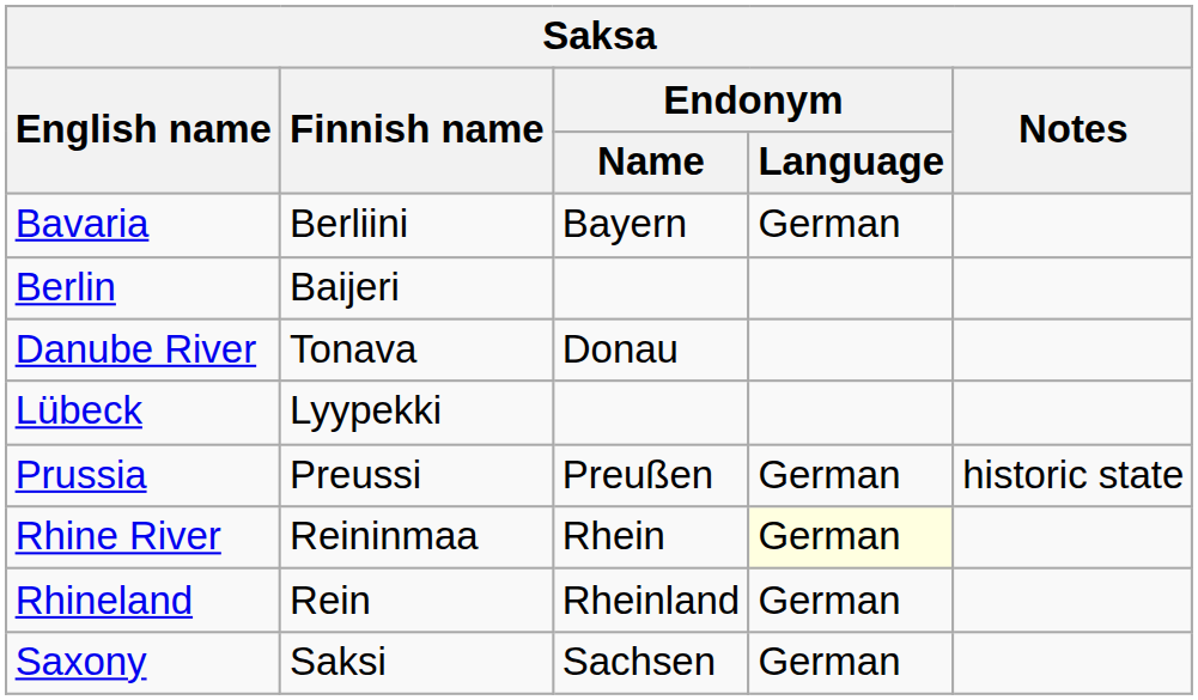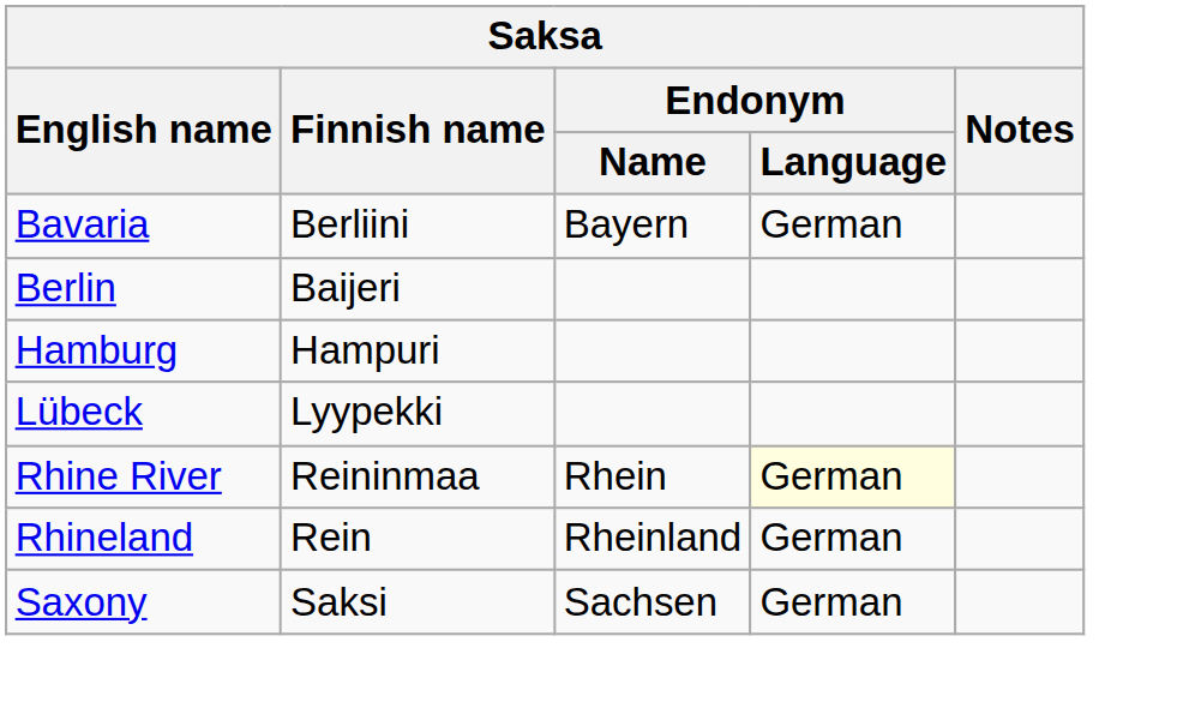- row: Danube River | Tonava | Donau
+ row: Hamburg | Hampuri
- row: Prussia | Preussi | Preußen | German | historic state
